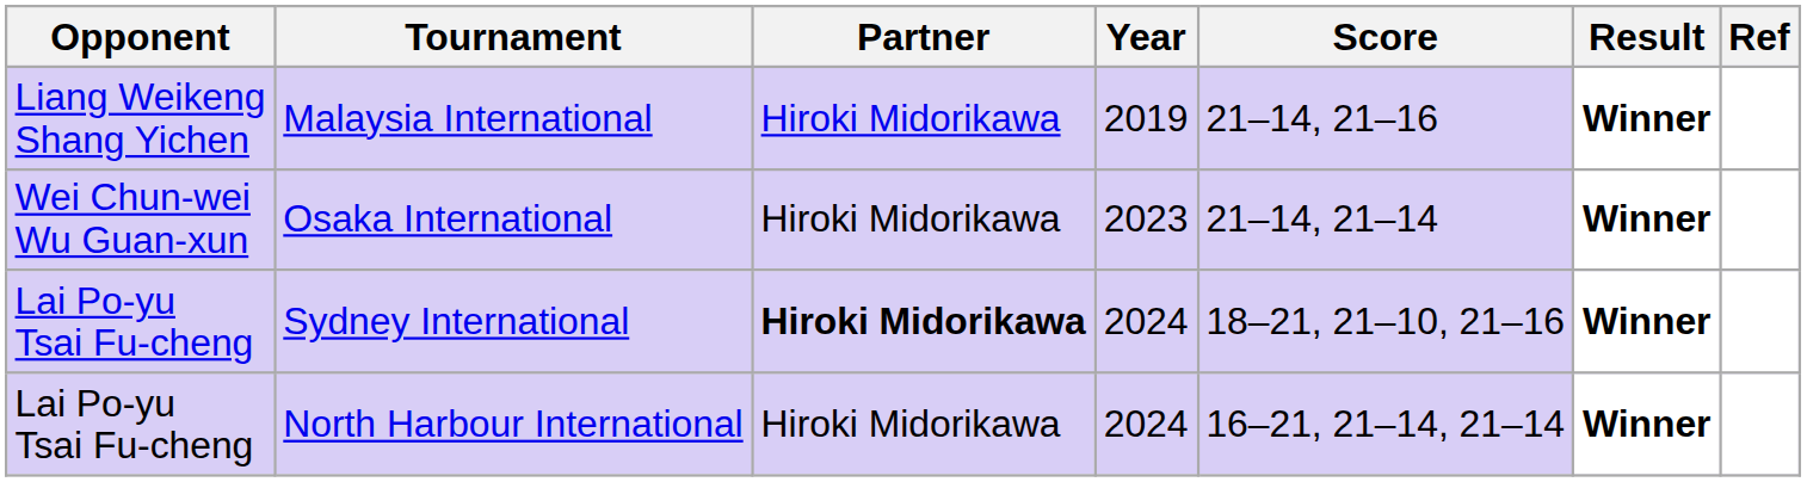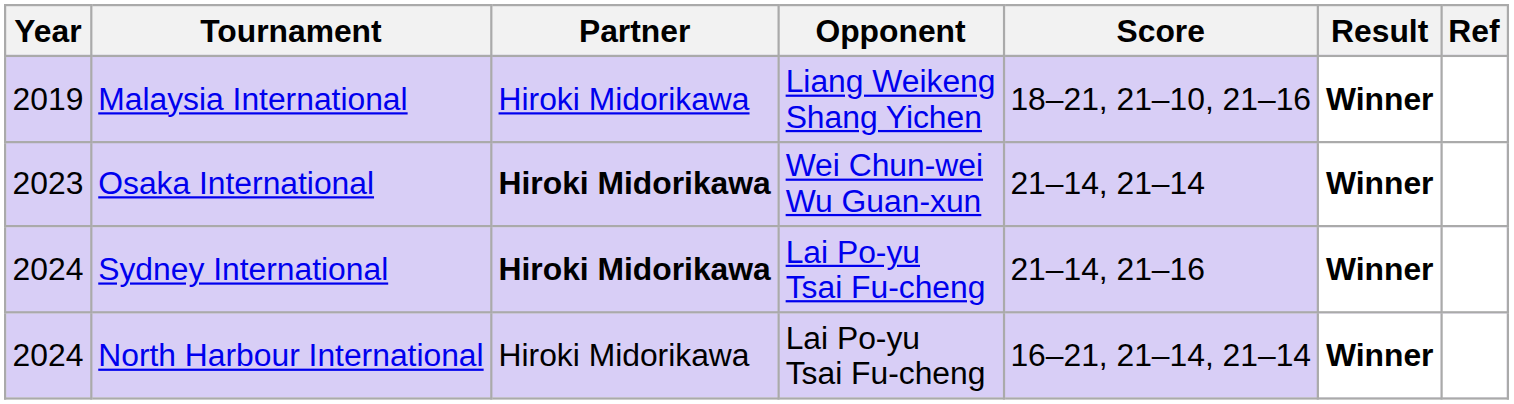columns swapped: Year <-> Opponent
Malaysia International | Score: 21–14, 21–16 -> 18–21, 21–10, 21–16
Osaka International | Partner: normal -> bold
Sydney International | Score: 18–21, 21–10, 21–16 -> 21–14, 21–16
